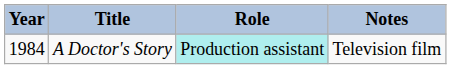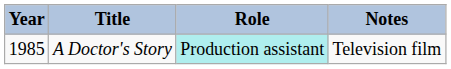A Doctor's Story | Year: 1984 -> 1985
